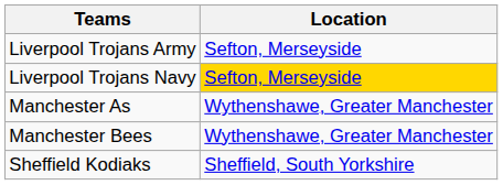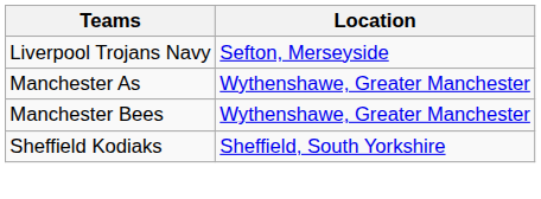- row: Liverpool Trojans Army | Sefton, Merseyside
Liverpool Trojans Navy | Location: gold background -> no background
